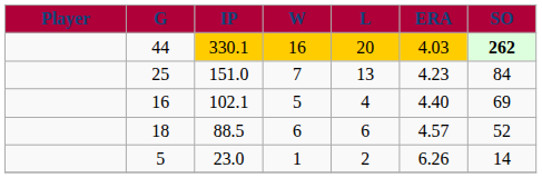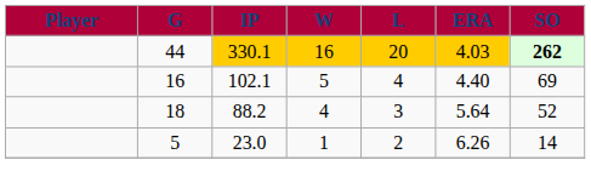- row: 25 | 151.0 | 7 | 13 | 4.23 | 84
18 | IP: 88.5 -> 88.2
18 | W: 6 -> 4
18 | L: 6 -> 3
18 | ERA: 4.57 -> 5.64
